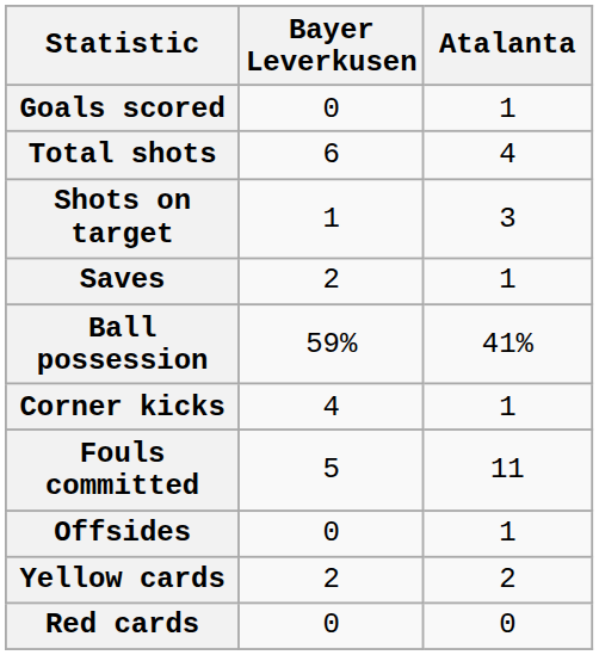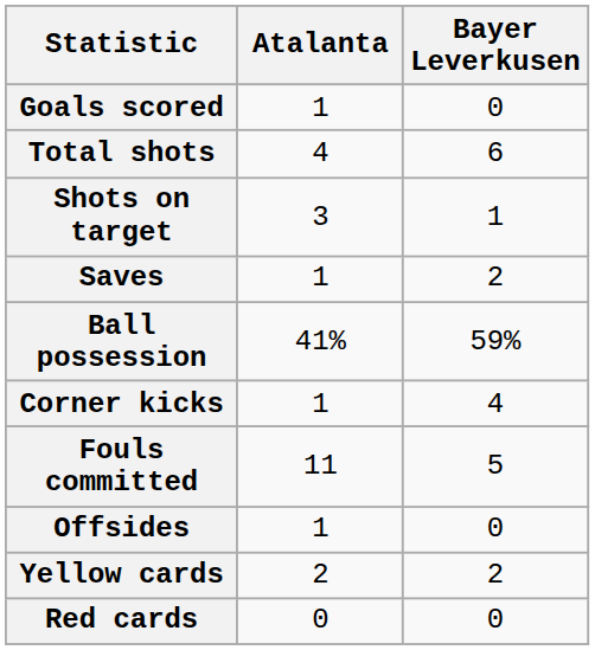columns swapped: Atalanta <-> Bayer Leverkusen
